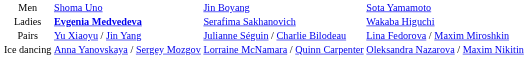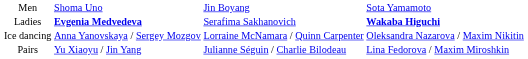Ladies | column 4: normal -> bold
rows swapped: Pairs <-> Ice dancing
